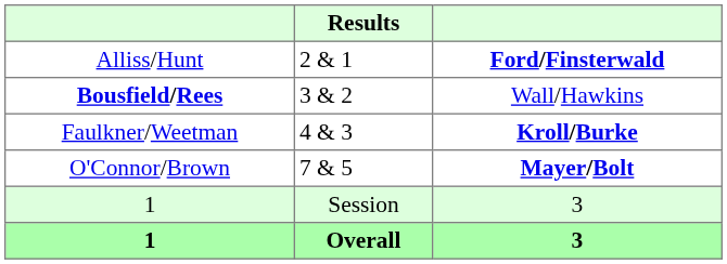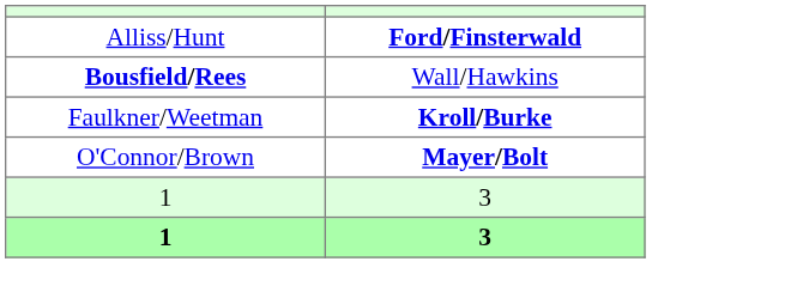- column: Results | 2 & 1 | 3 & 2 | 4 & 3 | 7 & 5 | Session | Overall
